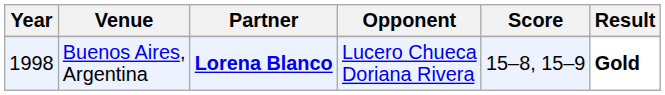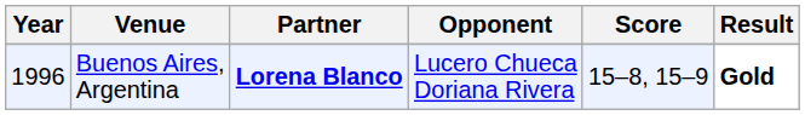Buenos Aires, Argentina | Year: 1998 -> 1996
